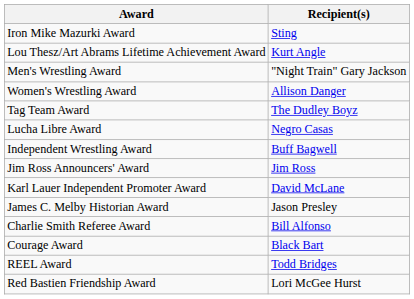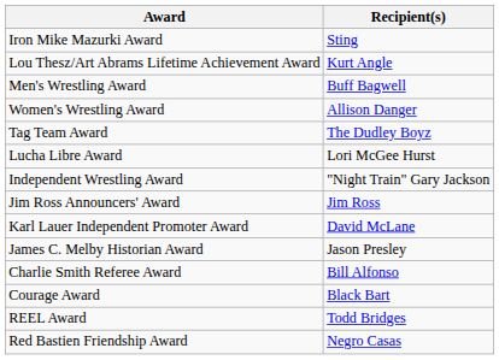Men's Wrestling Award | Recipient(s): "Night Train" Gary Jackson -> Buff Bagwell
Lucha Libre Award | Recipient(s): Negro Casas -> Lori McGee Hurst
Independent Wrestling Award | Recipient(s): Buff Bagwell -> "Night Train" Gary Jackson
Red Bastien Friendship Award | Recipient(s): Lori McGee Hurst -> Negro Casas
